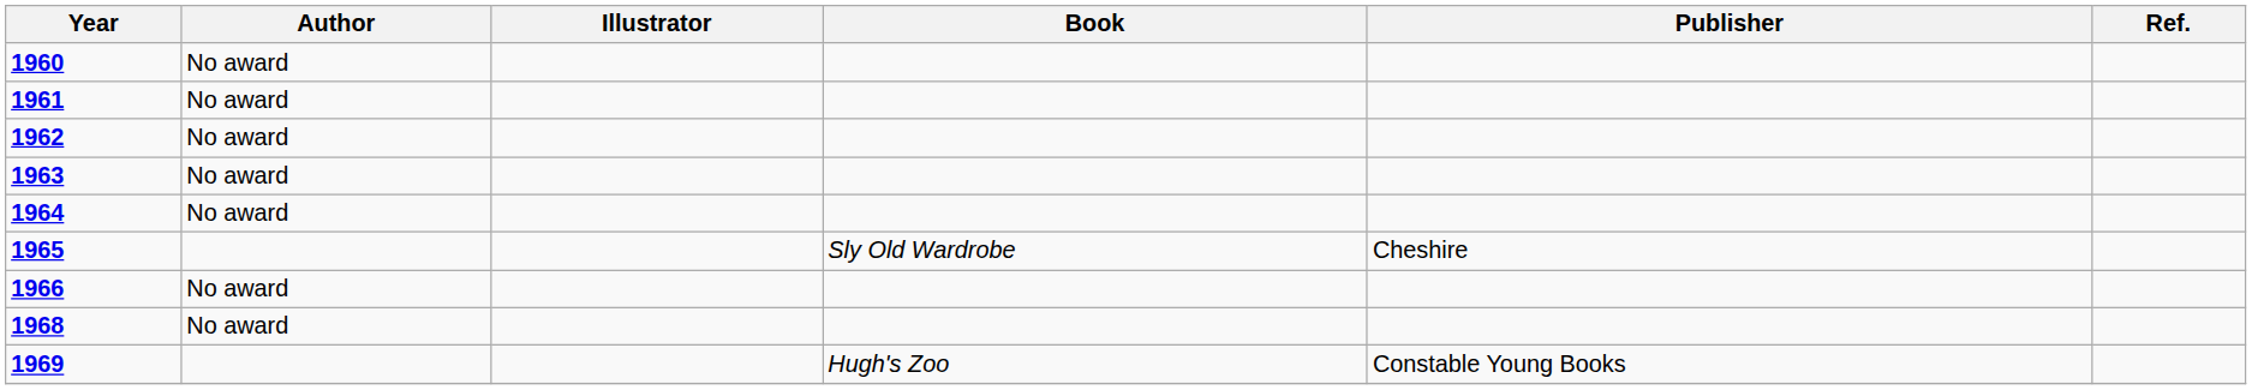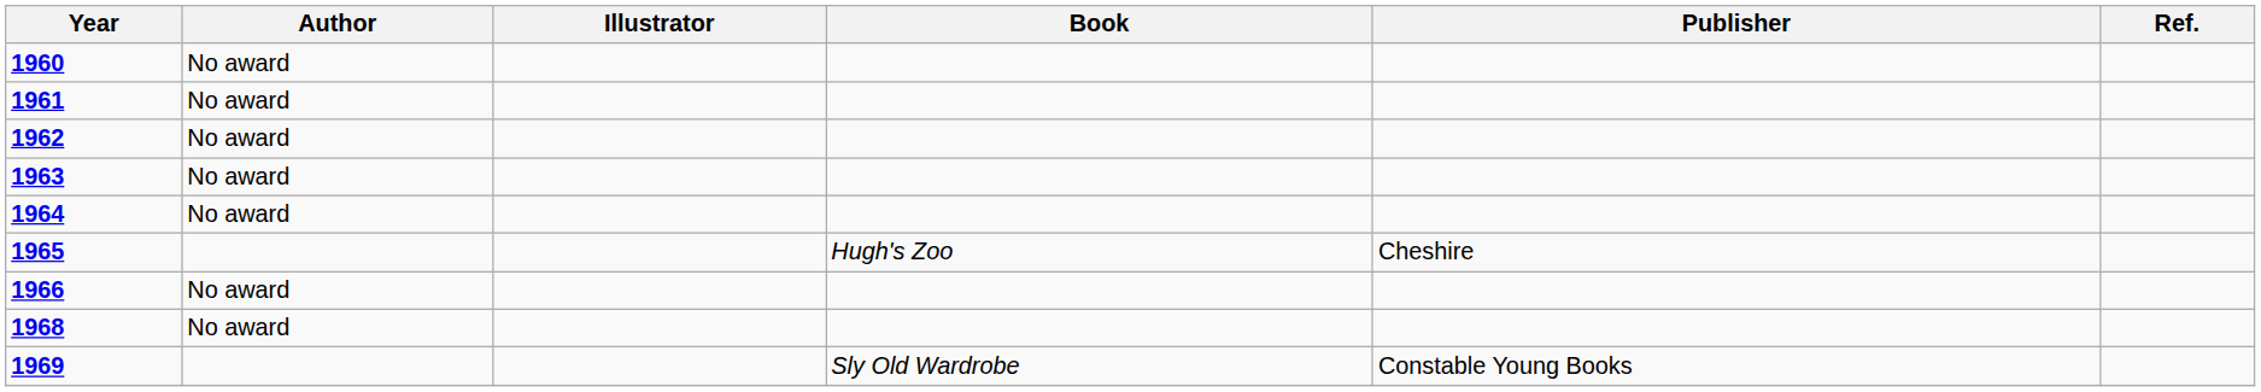1965 | Book: Sly Old Wardrobe -> Hugh's Zoo
1969 | Book: Hugh's Zoo -> Sly Old Wardrobe
